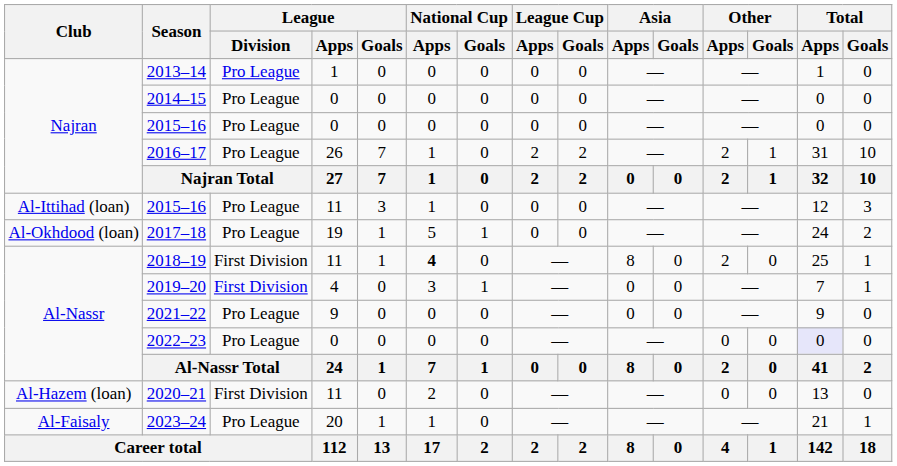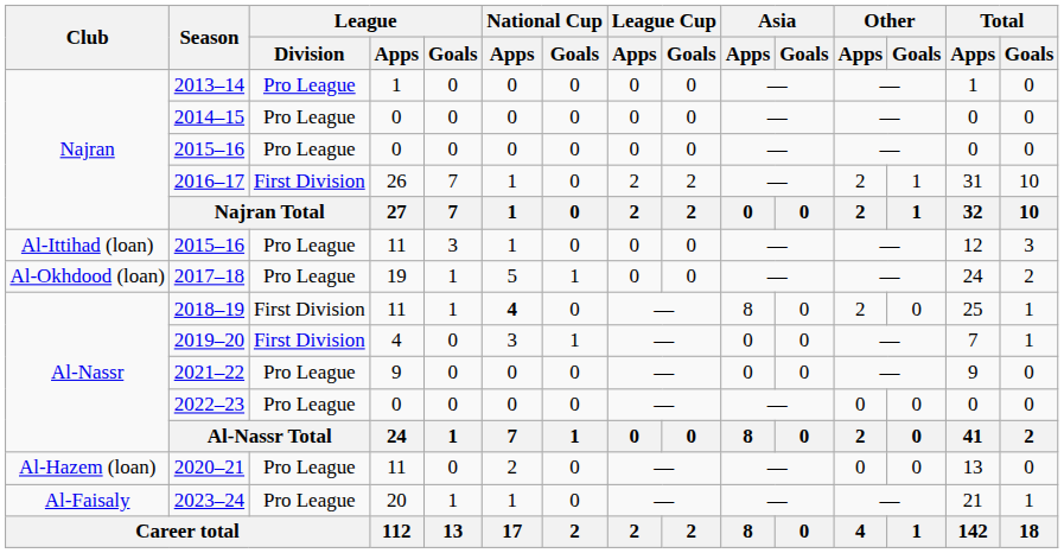2016–17 | League / Division: Pro League -> First Division
2022–23 | Total / Apps: lavender background -> no background
2020–21 | League / Division: First Division -> Pro League
